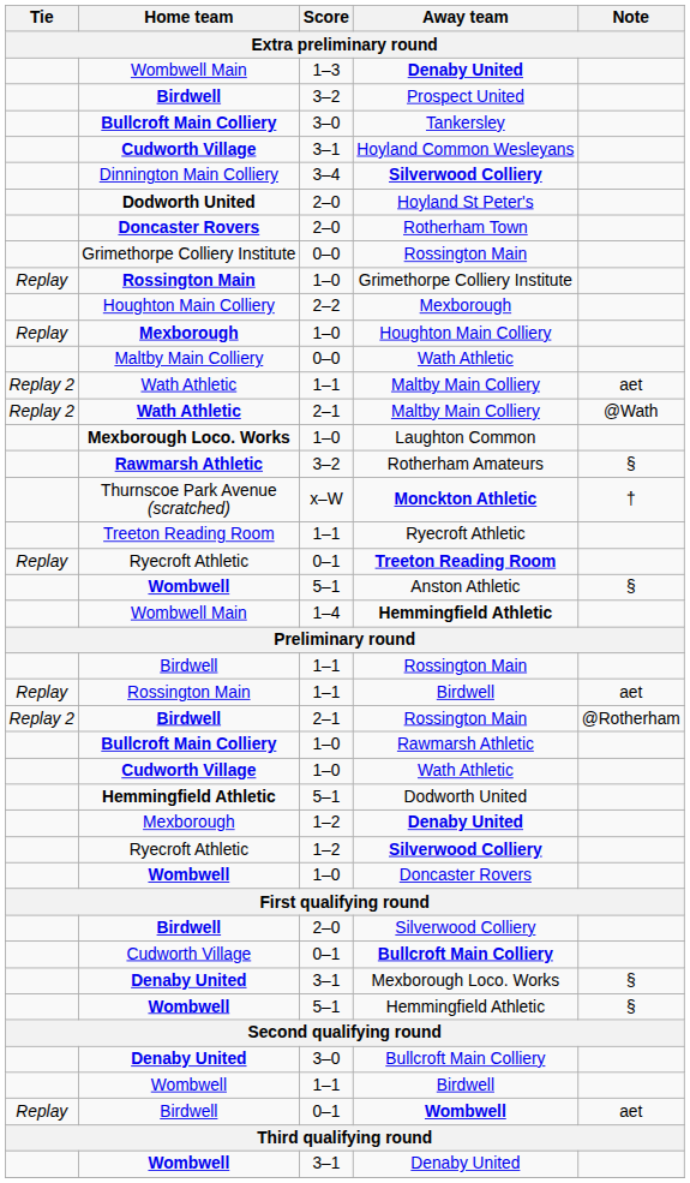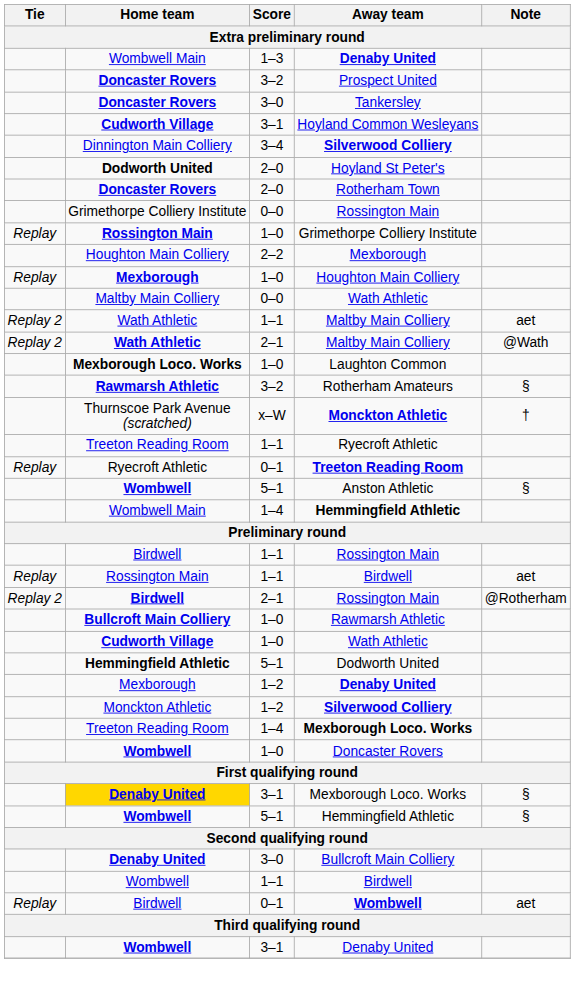Prospect United | Home team: Birdwell -> Doncaster Rovers
Tankersley | Home team: Bullcroft Main Colliery -> Doncaster Rovers
1–2 / Silverwood Colliery | Home team: Ryecroft Athletic -> Monckton Athletic
+ row: Treeton Reading Room | 1–4 | Mexborough Loco. Works
- row: Birdwell | 2–0 | Silverwood Colliery
- row: Cudworth Village | 0–1 | Bullcroft Main Colliery
3–1 / Mexborough Loco. Works | Home team: no background -> gold background
